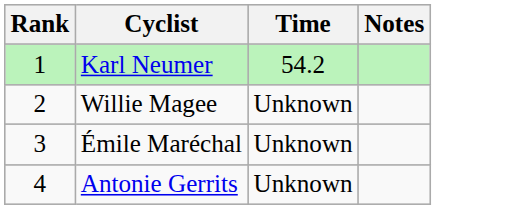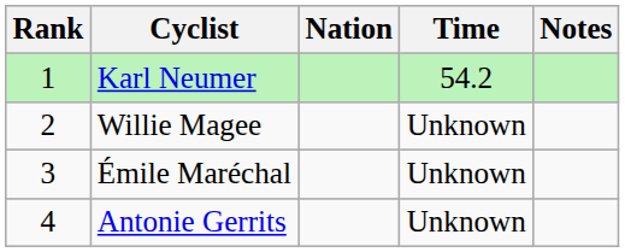+ column: Nation
